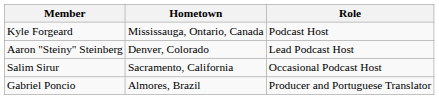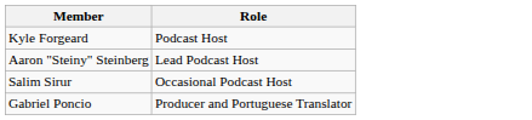- column: Hometown | Mississauga, Ontario, Canada | Denver, Colorado | Sacramento, California | Almores, Brazil
